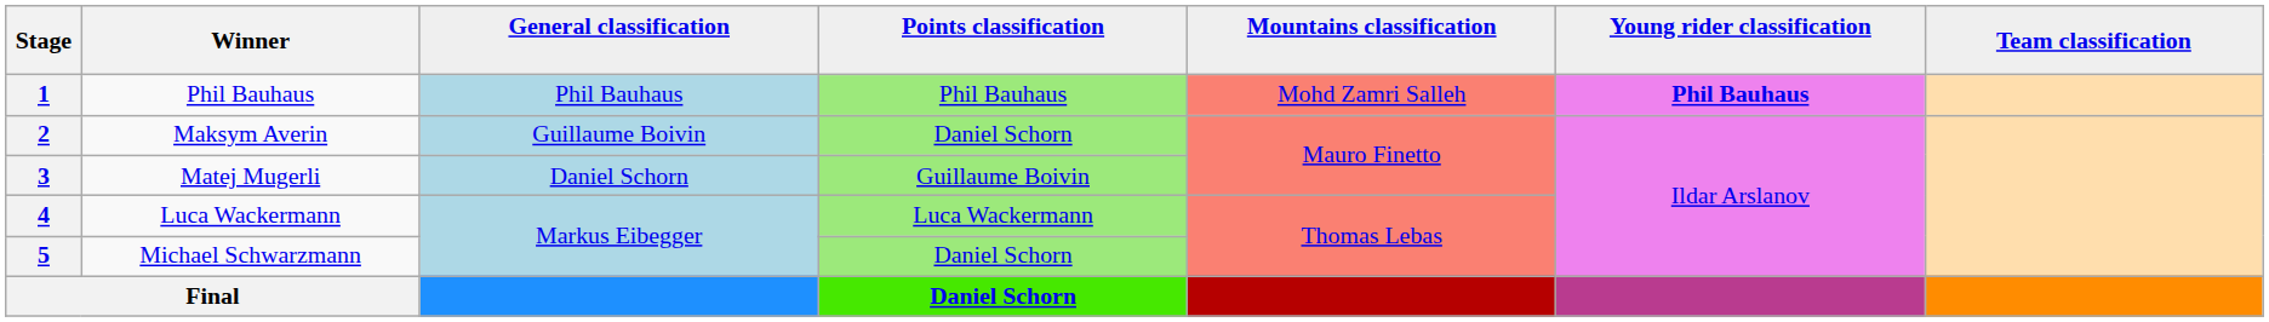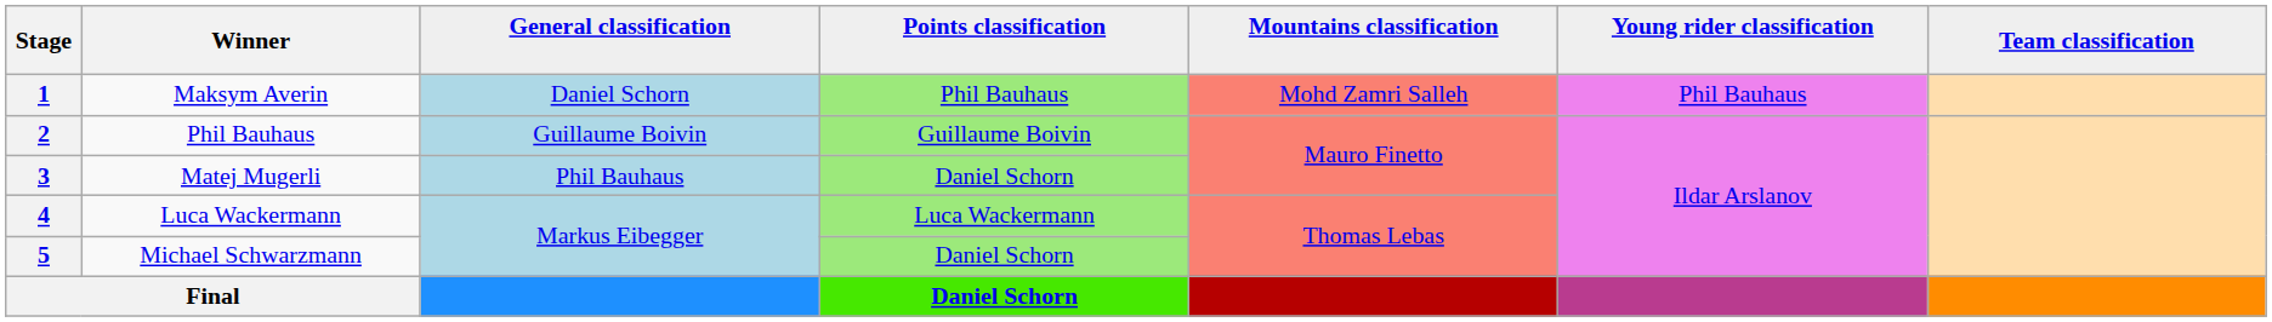1 | Winner: Phil Bauhaus -> Maksym Averin
1 | General classification: Phil Bauhaus -> Daniel Schorn
1 | Young rider classification: bold -> normal
2 | Winner: Maksym Averin -> Phil Bauhaus
2 | Points classification: Daniel Schorn -> Guillaume Boivin
3 | General classification: Daniel Schorn -> Phil Bauhaus
3 | Points classification: Guillaume Boivin -> Daniel Schorn
